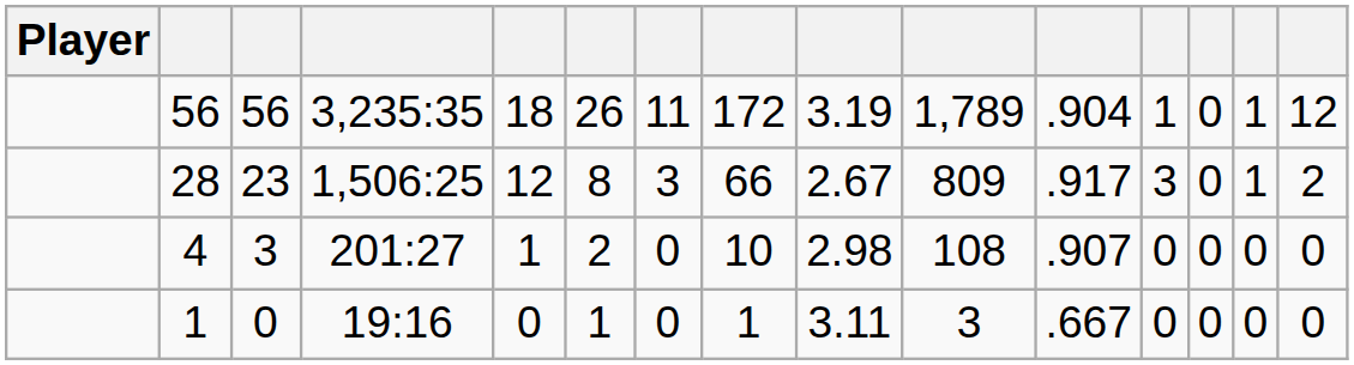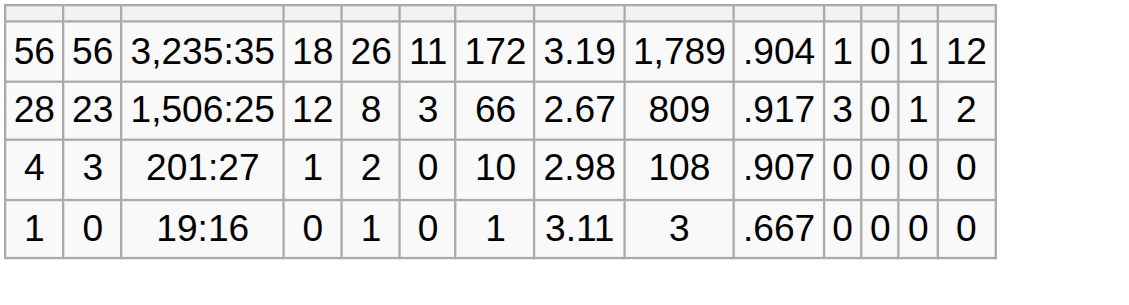- column: Player
